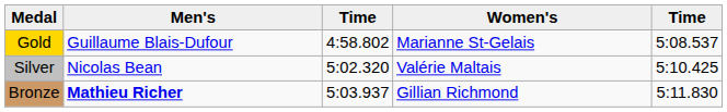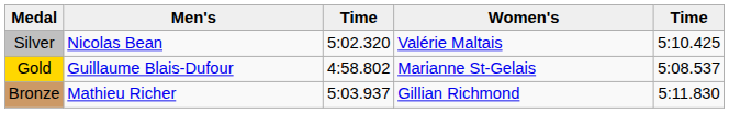rows swapped: Gold <-> Silver
Bronze | Men's: bold -> normal
